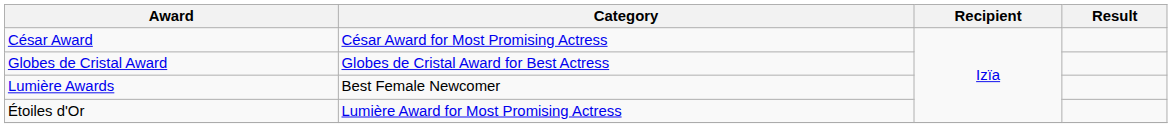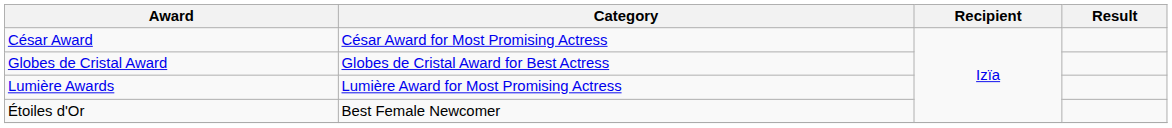Lumière Awards | Category: Best Female Newcomer -> Lumière Award for Most Promising Actress
Étoiles d'Or | Category: Lumière Award for Most Promising Actress -> Best Female Newcomer
